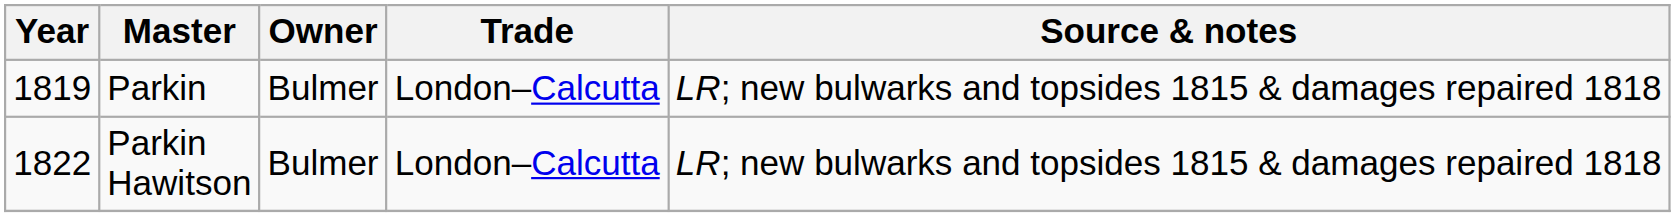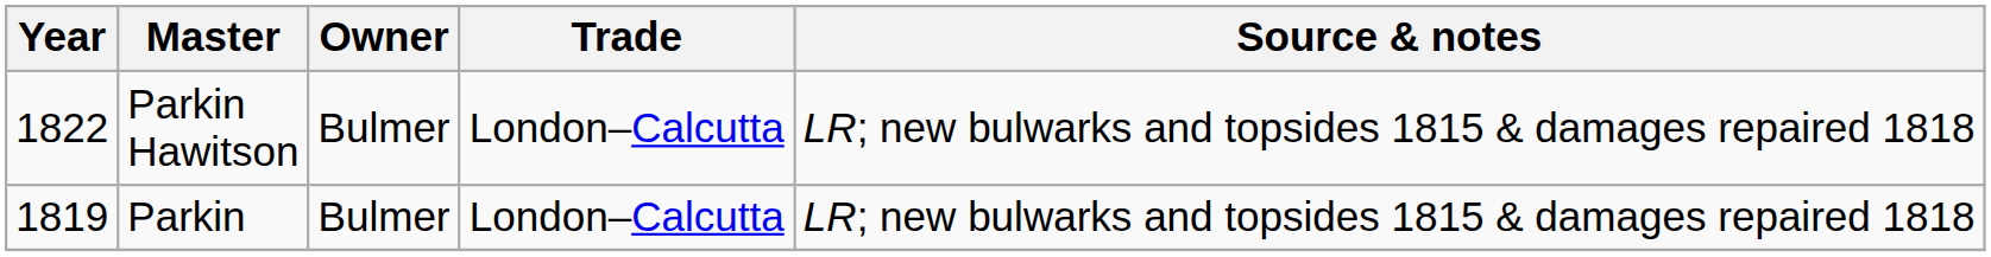rows swapped: Parkin <-> Parkin Hawitson
